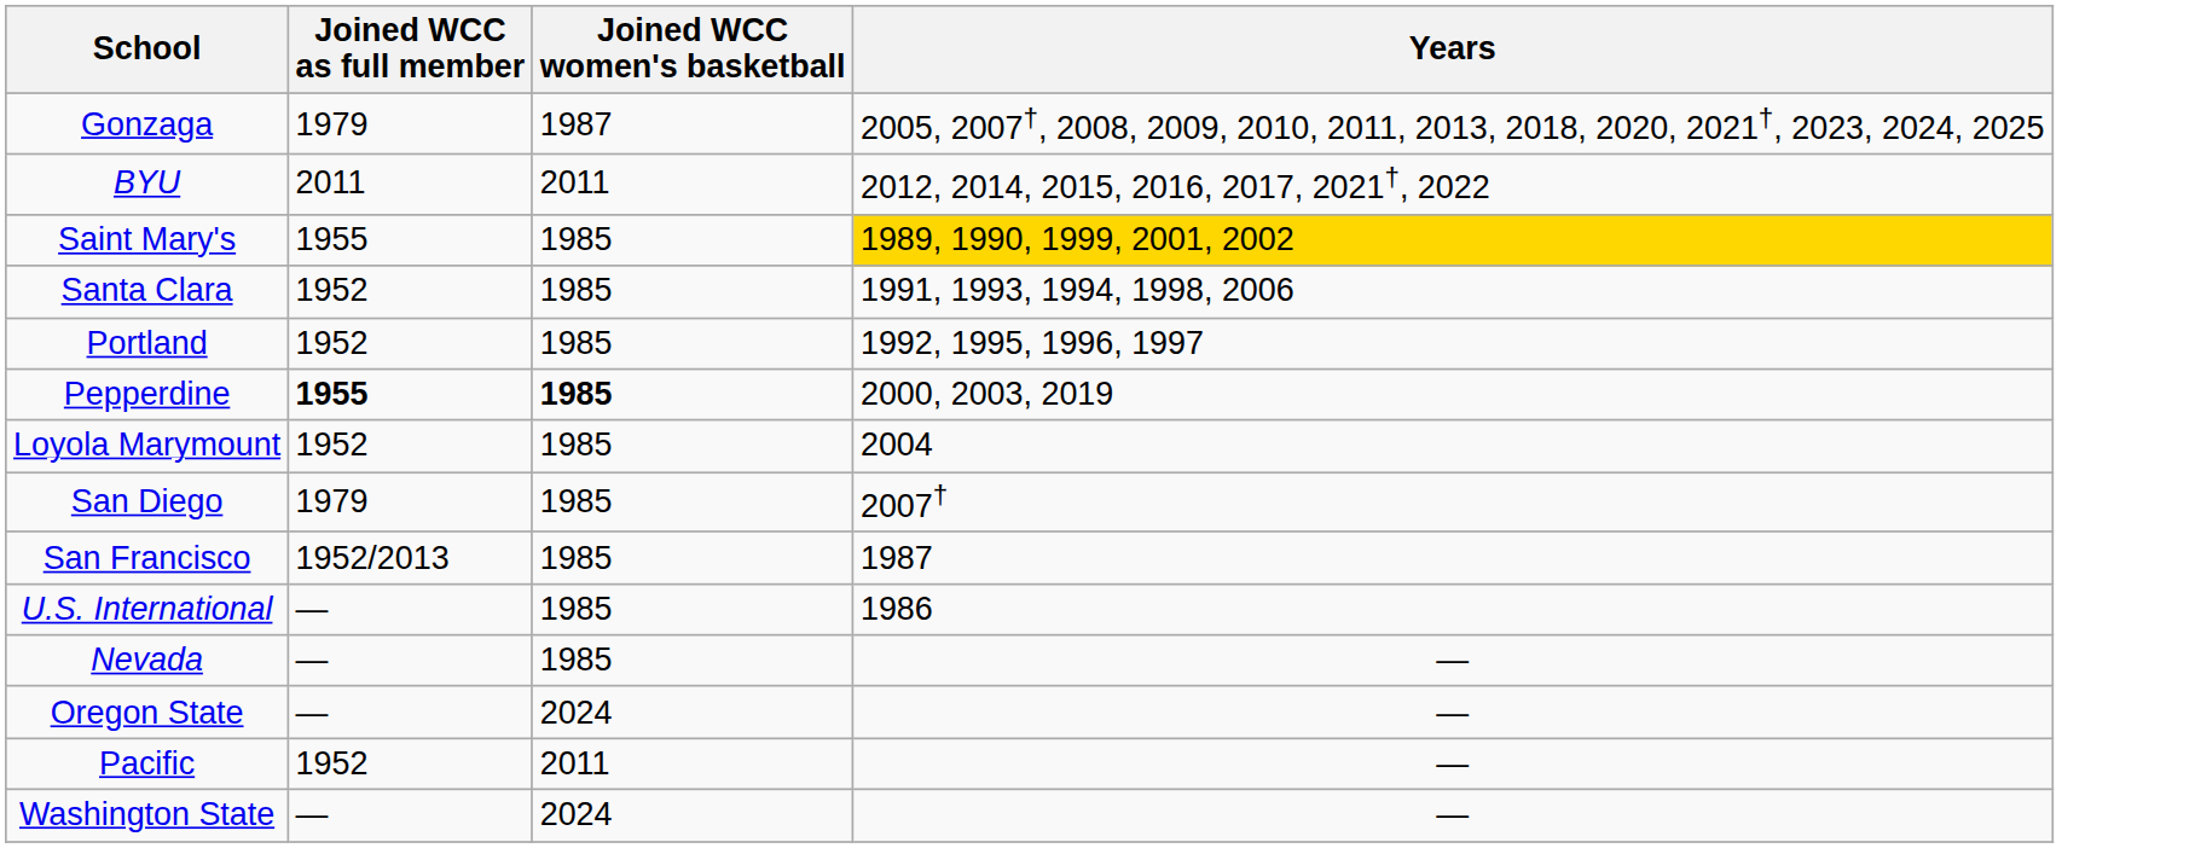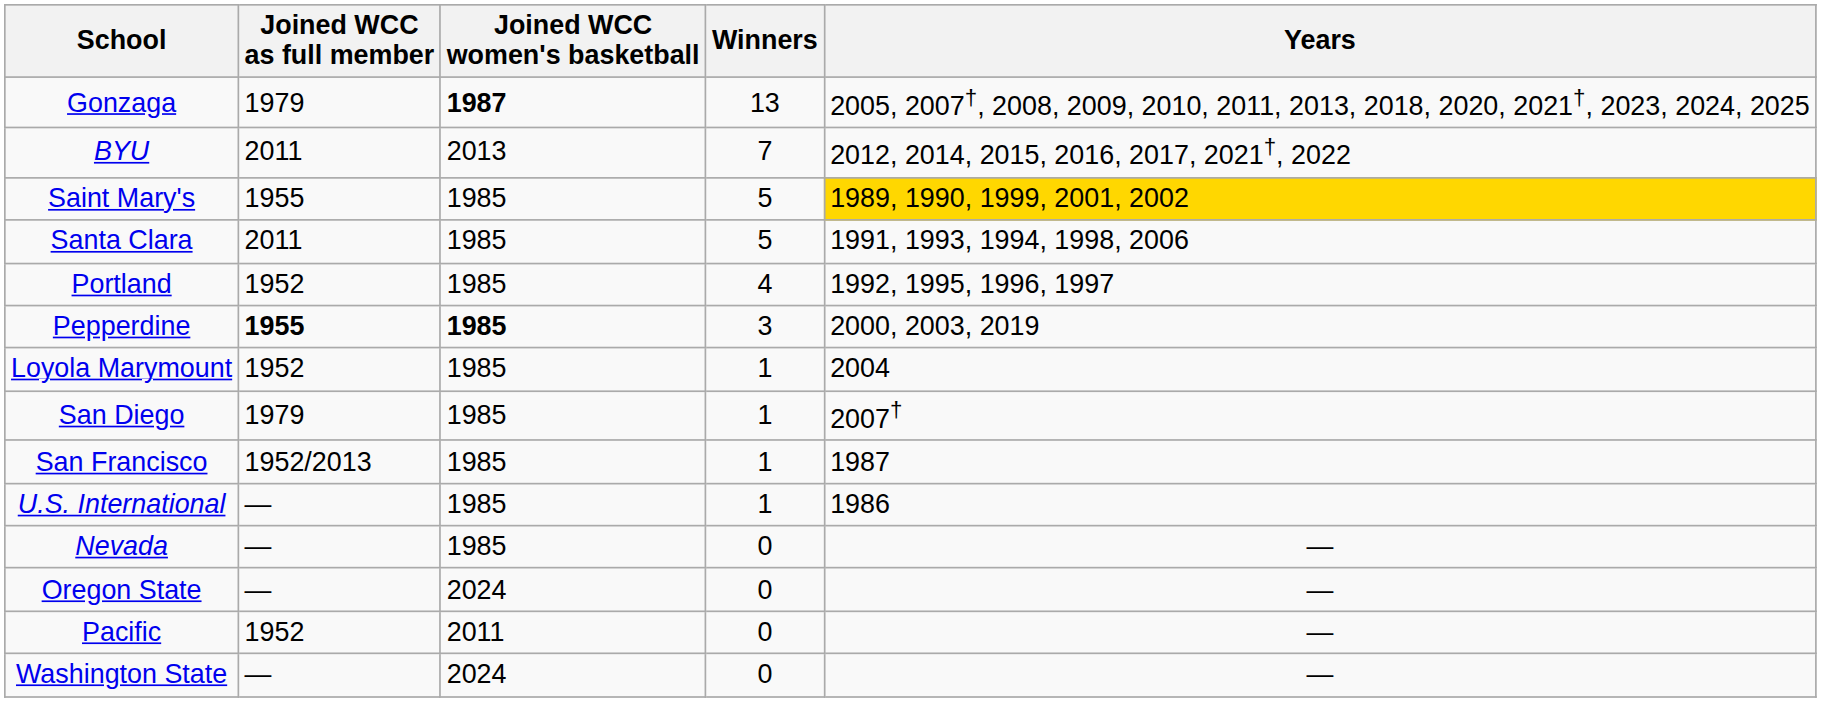+ column: Winners | 13 | 7 | 5 | 5 | 4 | 3 | 1 | 1 | 1 | 1 | 0 | 0 | 0 | 0
Gonzaga | Joined WCC women's basketball: normal -> bold
BYU | Joined WCC women's basketball: 2011 -> 2013
Santa Clara | Joined WCC as full member: 1952 -> 2011
